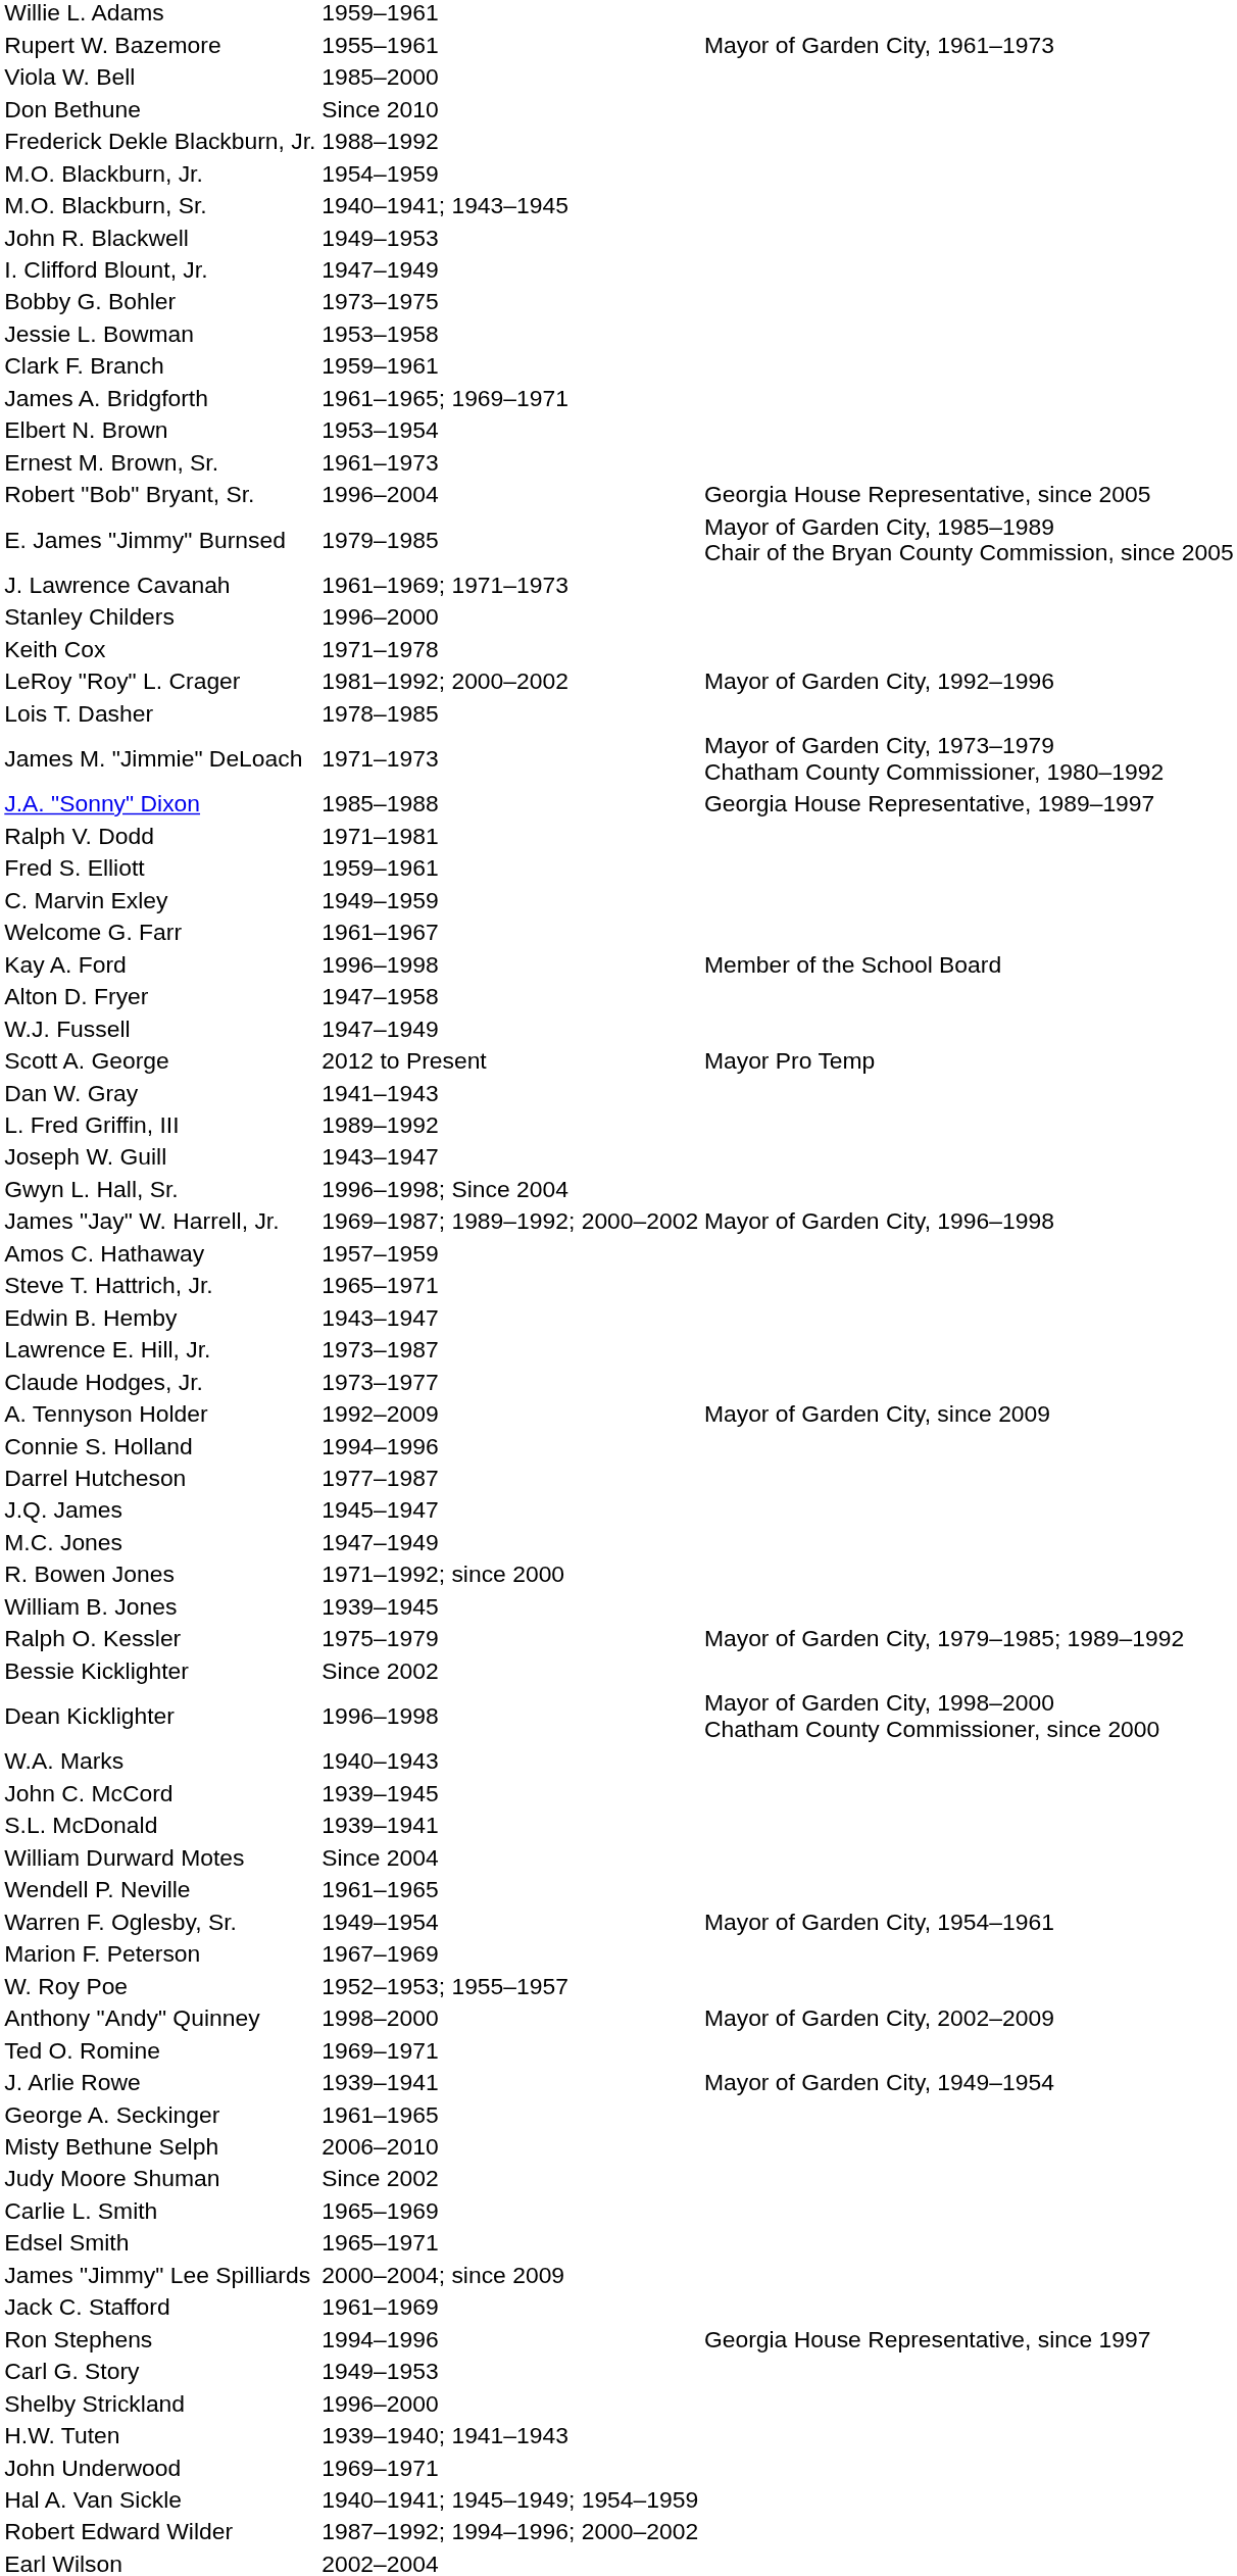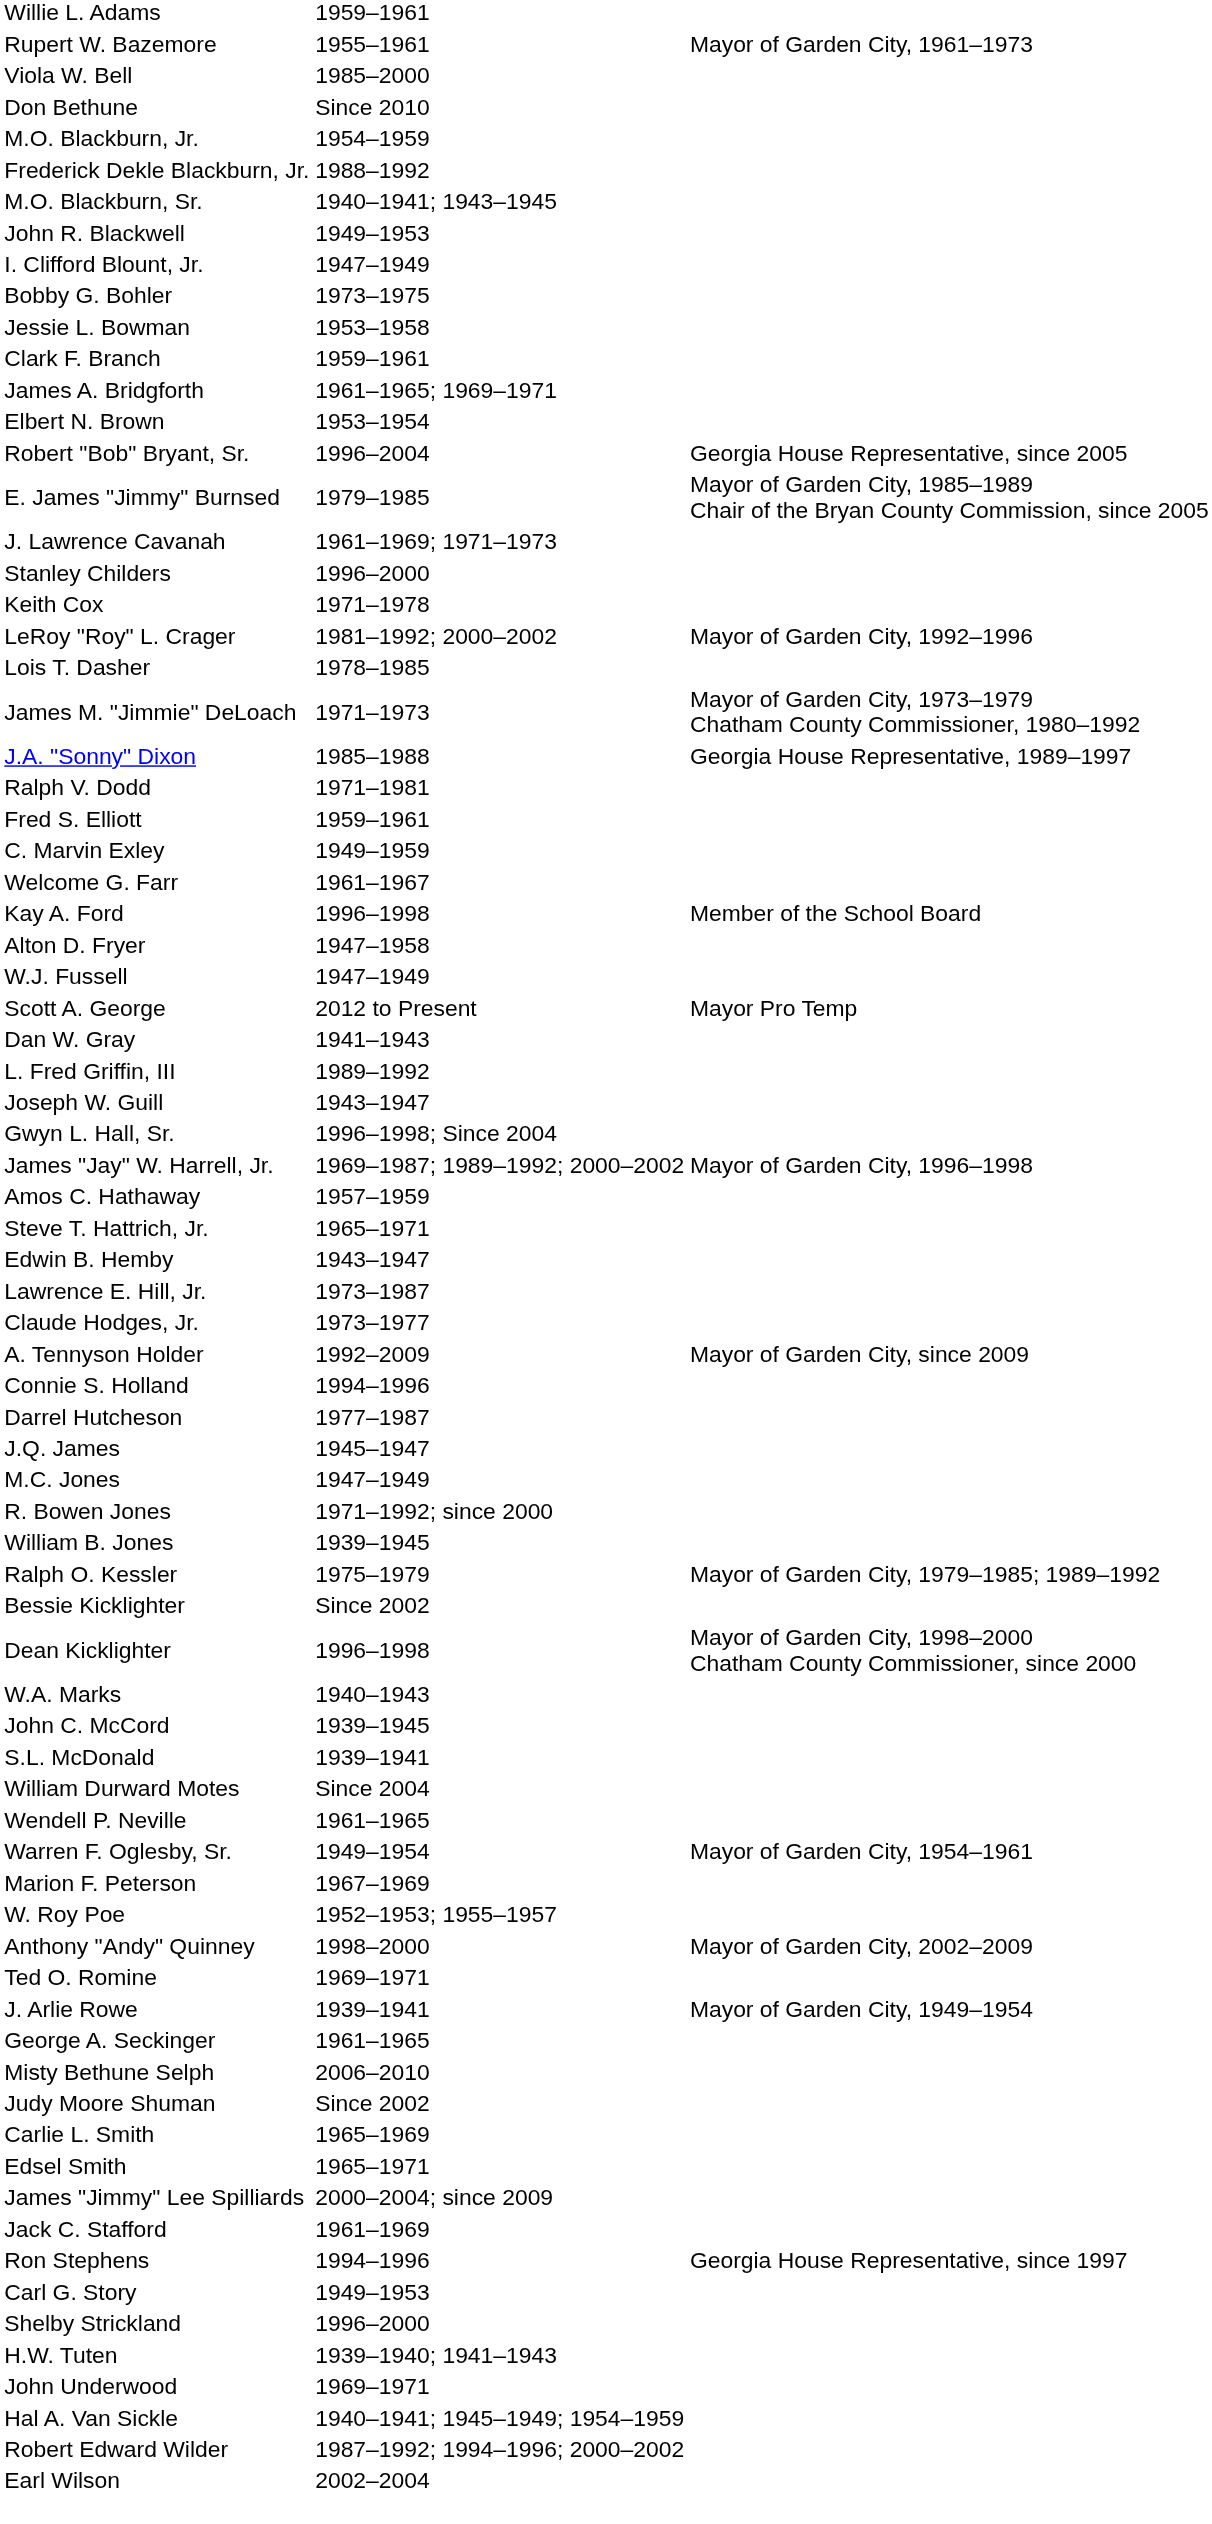rows swapped: Frederick Dekle Blackburn, Jr. <-> M.O. Blackburn, Jr.
- row: Ernest M. Brown, Sr. | 1961–1973
